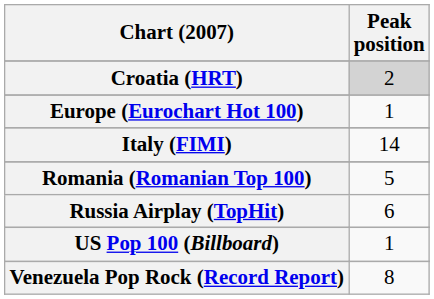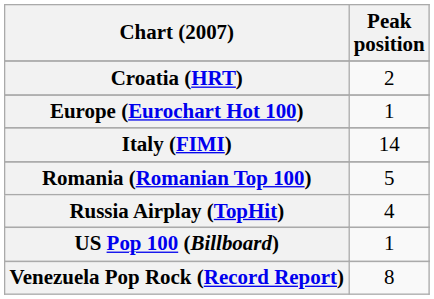Croatia (HRT) | Peak position: lightgrey background -> no background
Russia Airplay (TopHit) | Peak position: 6 -> 4
